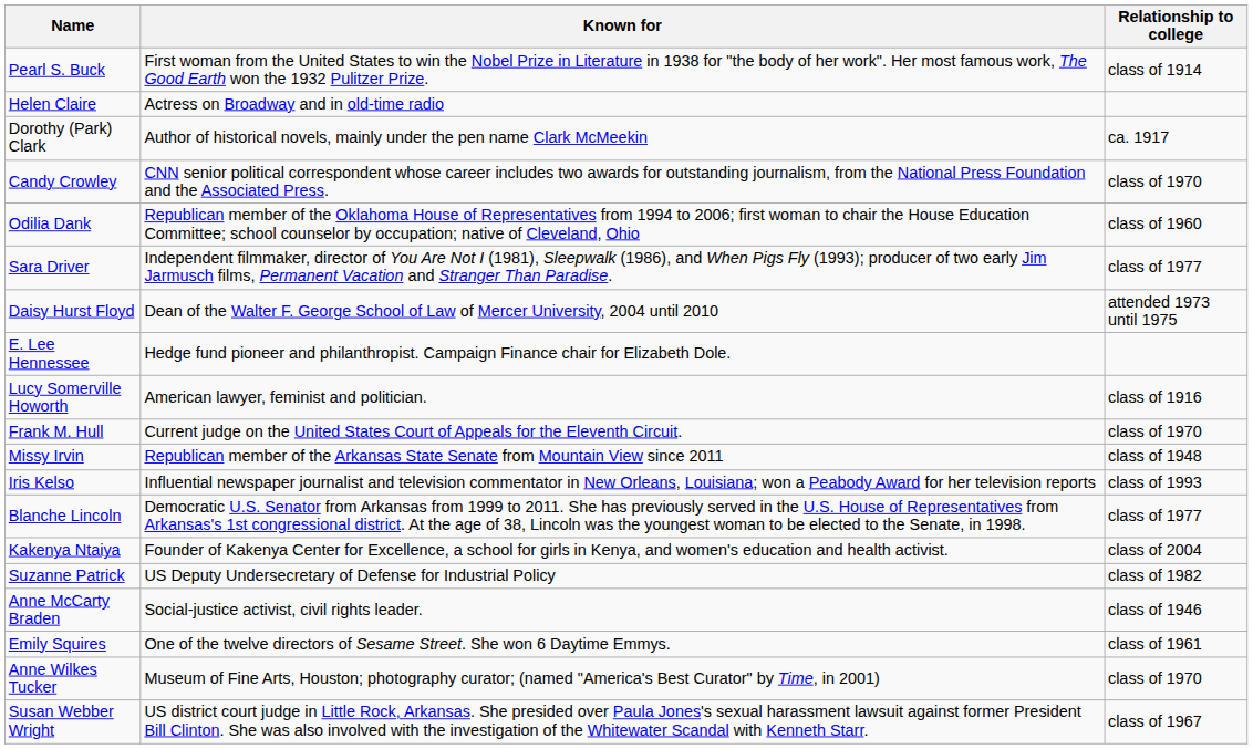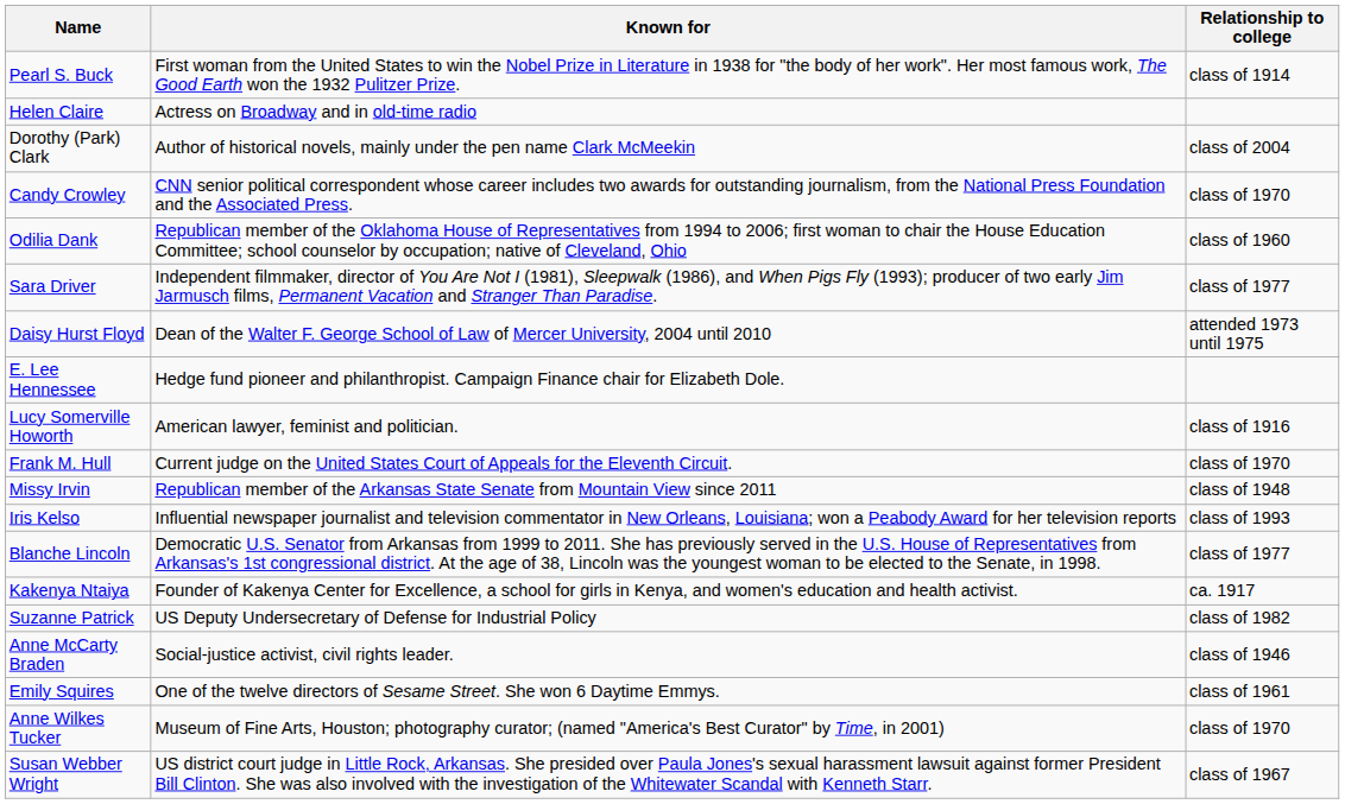Dorothy (Park) Clark | Relationship to college: ca. 1917 -> class of 2004
Kakenya Ntaiya | Relationship to college: class of 2004 -> ca. 1917
